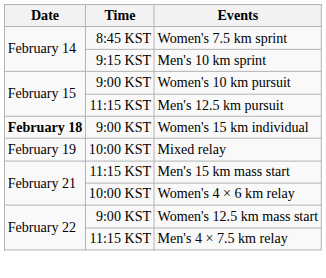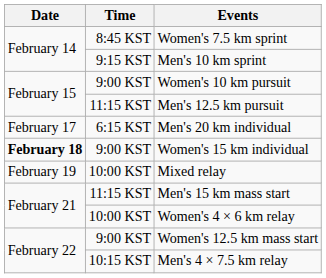+ row: February 17 | 6:15 KST | Men's 20 km individual
Men's 4 × 7.5 km relay | Time: 11:15 KST -> 10:15 KST
